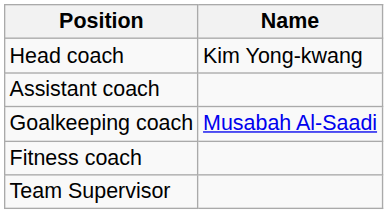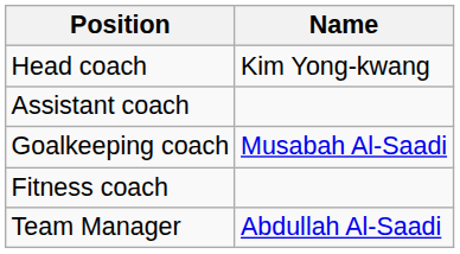+ row: Team Manager | Abdullah Al-Saadi
- row: Team Supervisor
